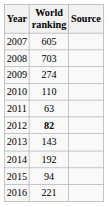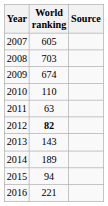2009 | World ranking: 274 -> 674
2014 | World ranking: 192 -> 189
